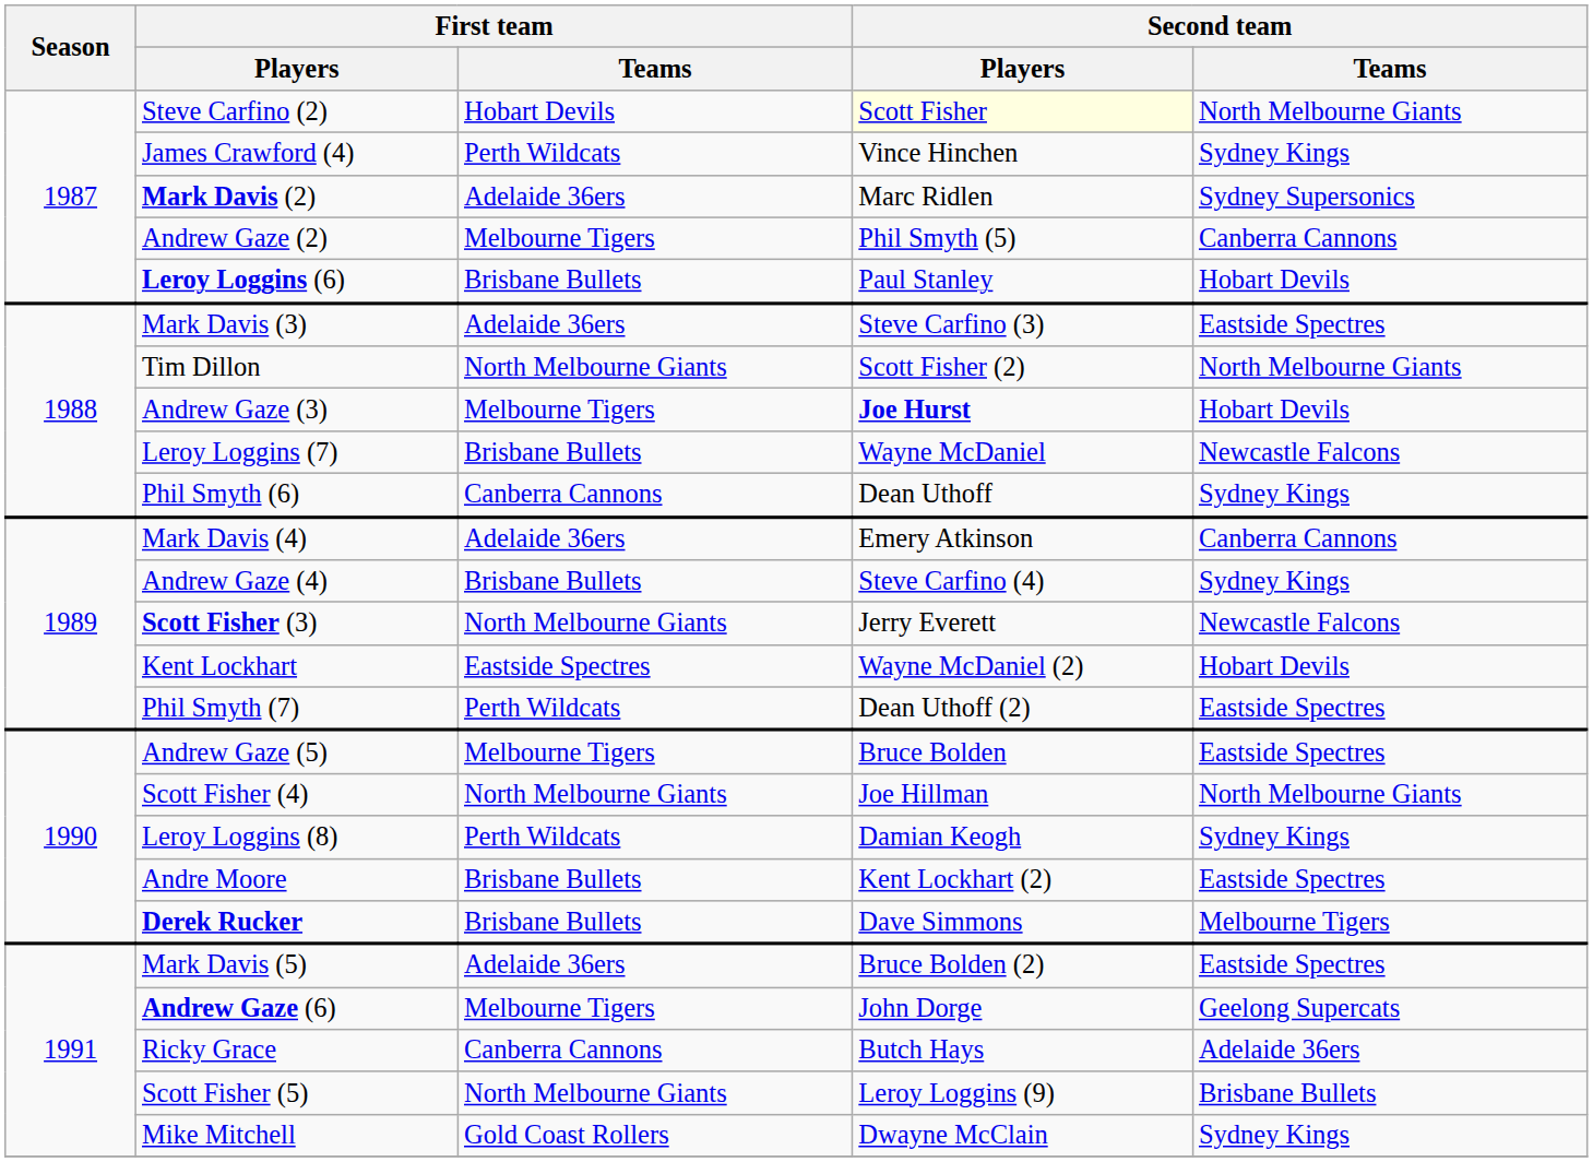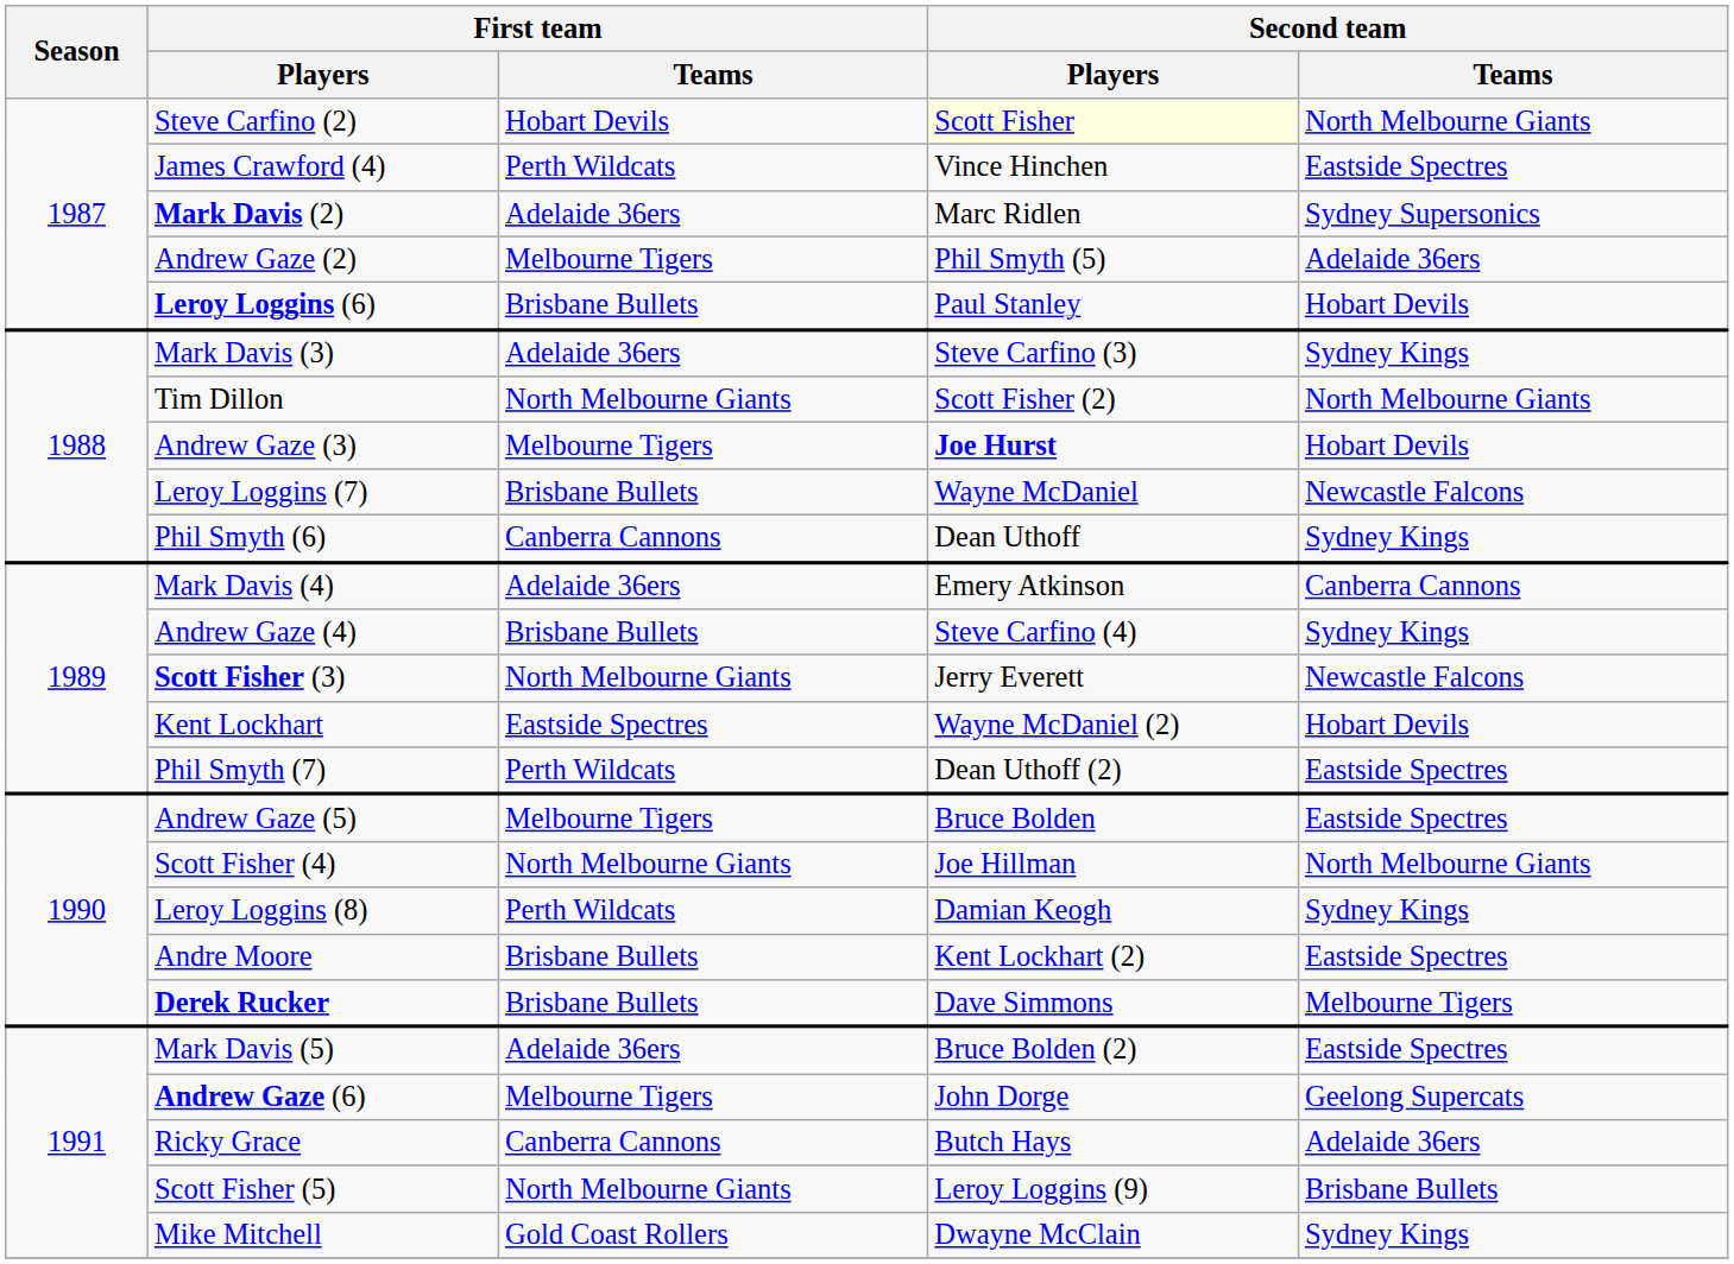James Crawford (4) | Second team / Teams: Sydney Kings -> Eastside Spectres
Andrew Gaze (2) | Second team / Teams: Canberra Cannons -> Adelaide 36ers
Mark Davis (3) | Second team / Teams: Eastside Spectres -> Sydney Kings
